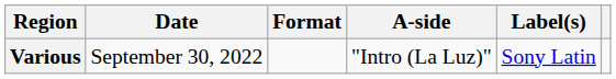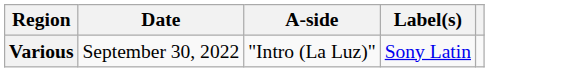- column: Format
